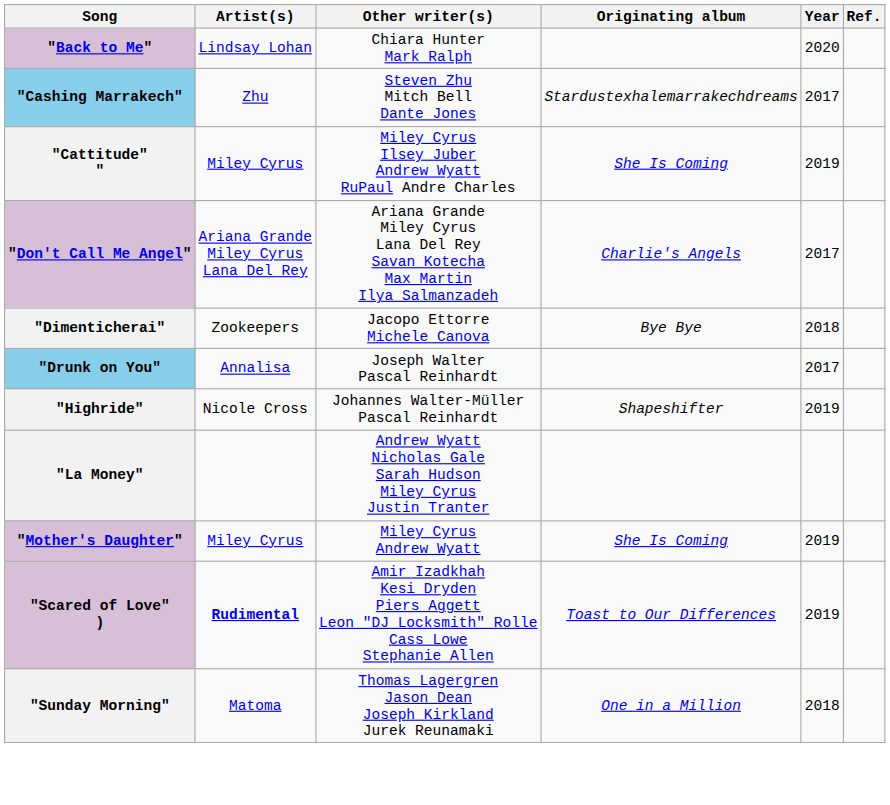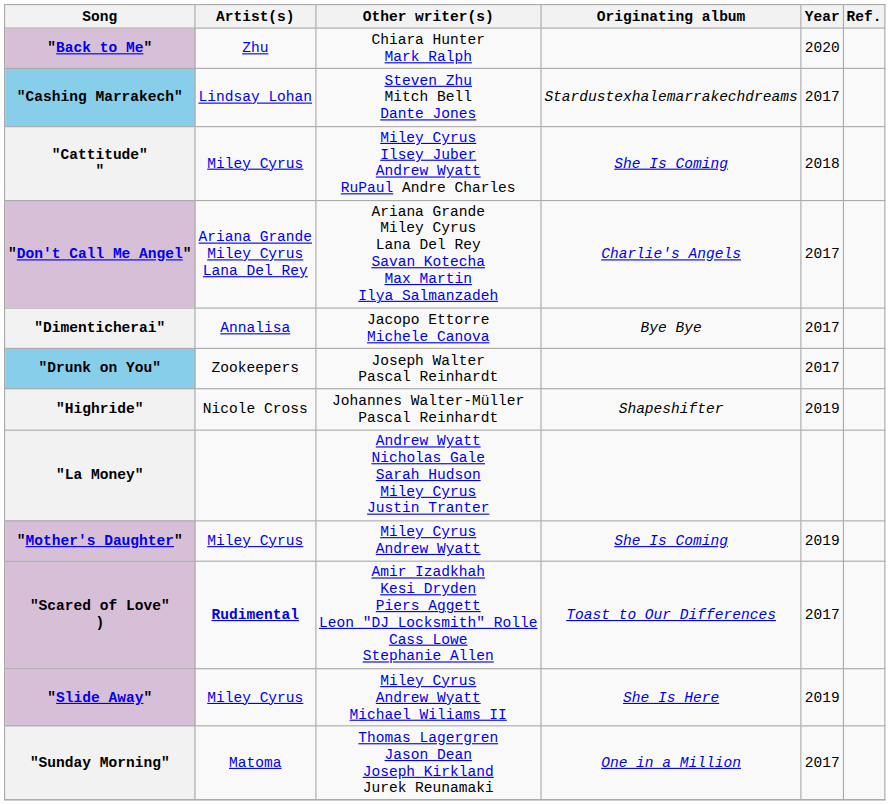"Back to Me" | Artist(s): Lindsay Lohan -> Zhu
"Cashing Marrakech" | Artist(s): Zhu -> Lindsay Lohan
"Cattitude" " | Year: 2019 -> 2018
"Dimenticherai" | Artist(s): Zookeepers -> Annalisa
"Dimenticherai" | Year: 2018 -> 2017
"Drunk on You" | Artist(s): Annalisa -> Zookeepers
"Scared of Love" ) | Year: 2019 -> 2017
+ row: "Slide Away" | Miley Cyrus | Miley Cyrus Andrew Wyatt Michael Wiliams II | She Is Here | 2019
"Sunday Morning" | Year: 2018 -> 2017
